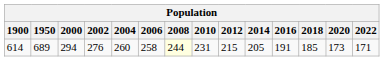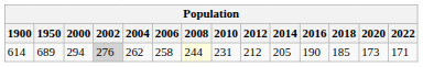614 | 2002: no background -> lightgrey background
614 | 2004: 260 -> 262
614 | 2012: 215 -> 212
614 | 2016: 191 -> 190
